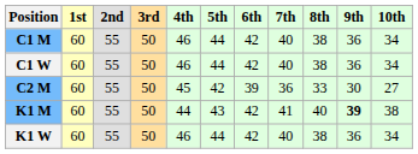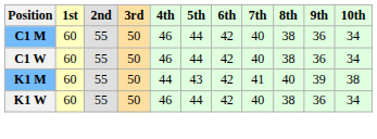- row: C2 M | 60 | 55 | 50 | 45 | 42 | 39 | 36 | 33 | 30 | 27
K1 M | 9th: bold -> normal
